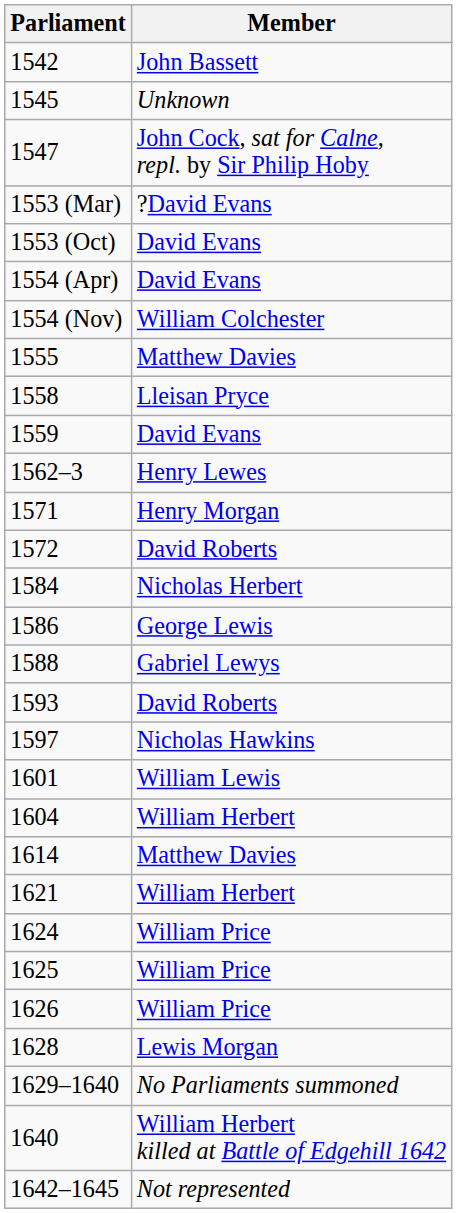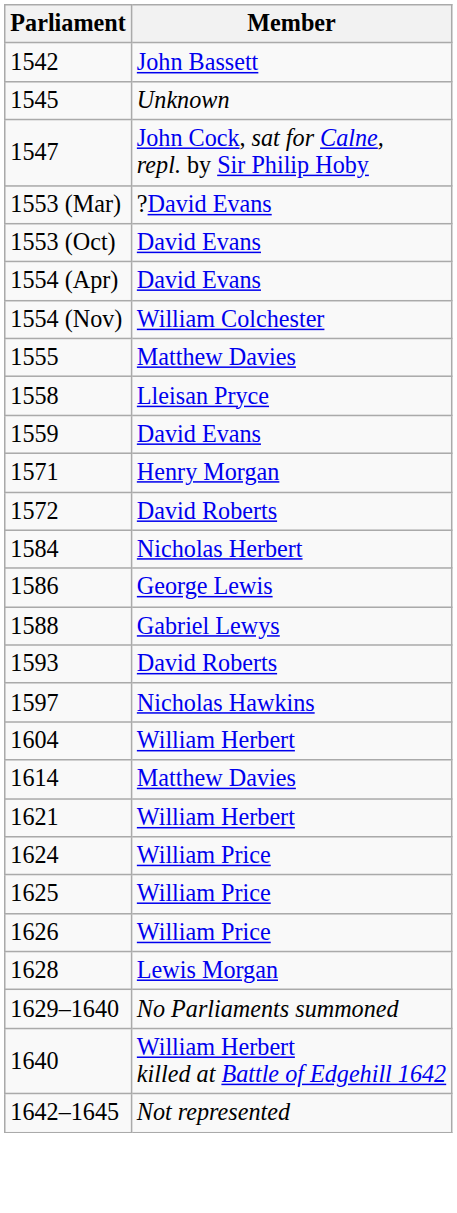- row: 1562–3 | Henry Lewes
- row: 1601 | William Lewis
